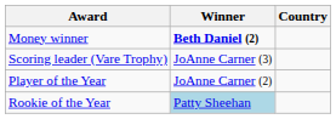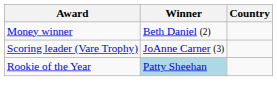Money winner | Winner: bold -> normal
- row: Player of the Year | JoAnne Carner (2)
